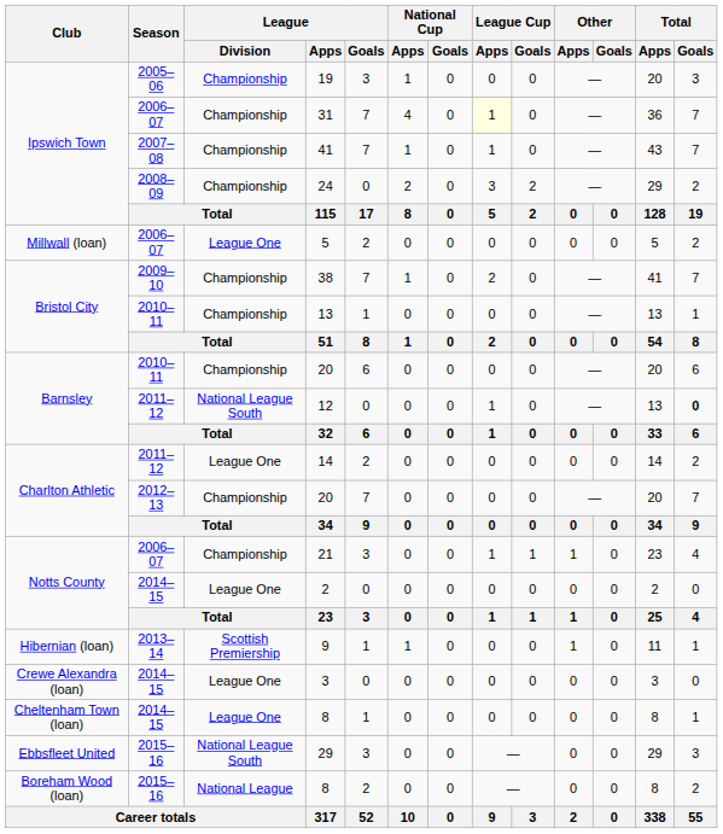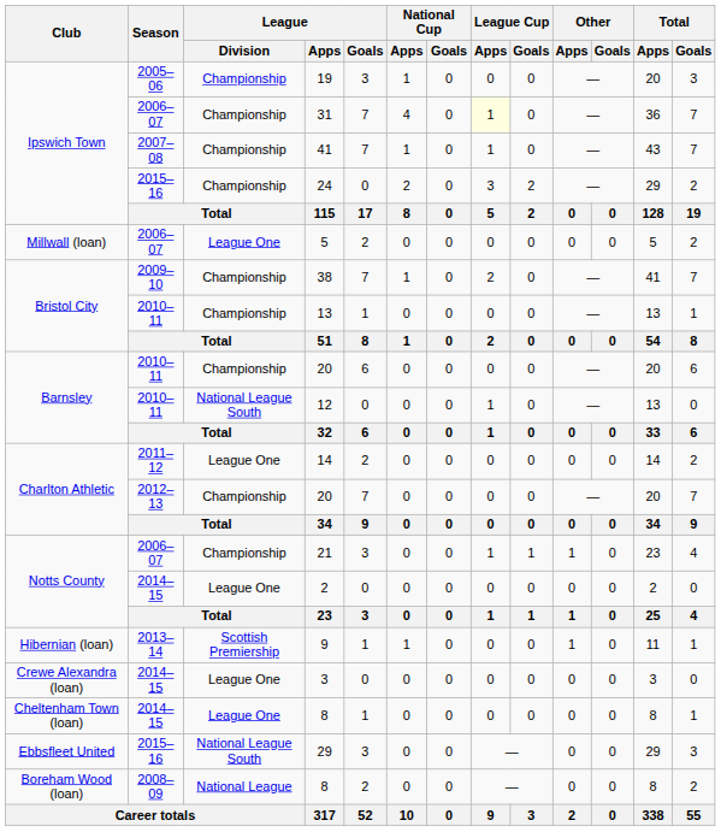24 | Season: 2008–09 -> 2015–16
12 | Season: 2011–12 -> 2010–11
12 | Total / Goals: bold -> normal
Boreham Wood (loan) / 8 | Season: 2015–16 -> 2008–09
